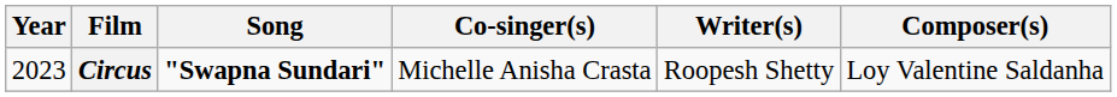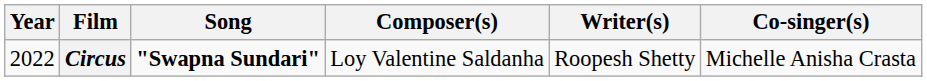columns swapped: Composer(s) <-> Co-singer(s)
Circus | Year: 2023 -> 2022
